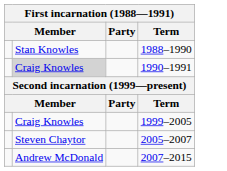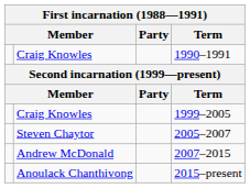- row: Stan Knowles | 1988–1990
1990–1991 | column 2: lightgrey background -> no background
+ row: Anoulack Chanthivong | 2015–present
